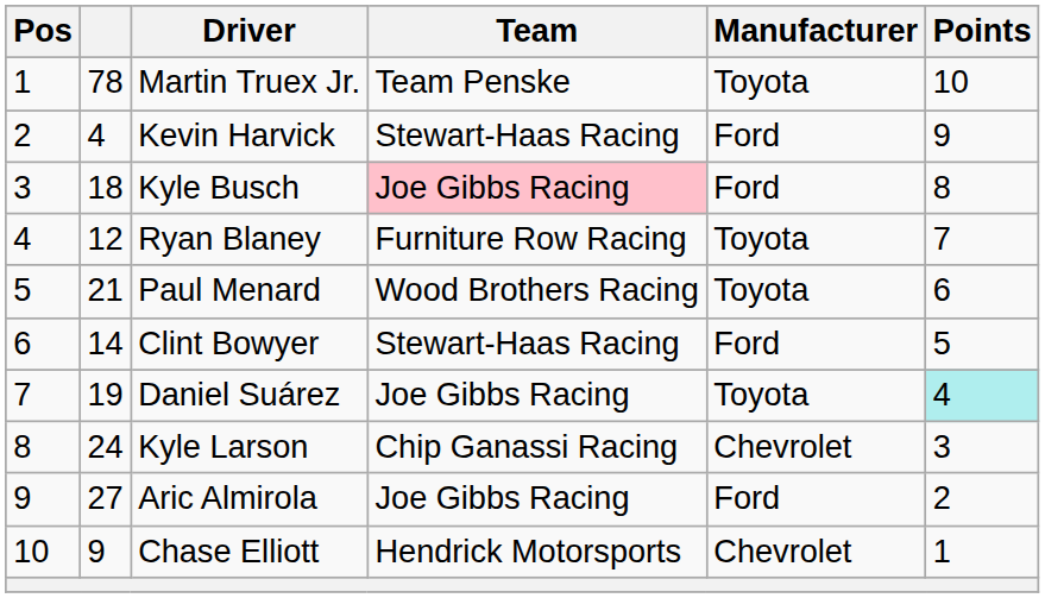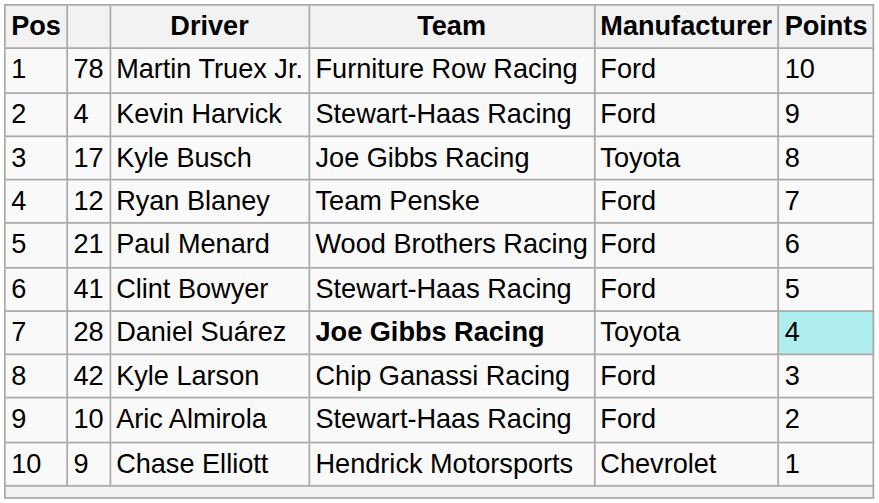Martin Truex Jr. | Team: Team Penske -> Furniture Row Racing
Martin Truex Jr. | Manufacturer: Toyota -> Ford
Kyle Busch | column 2: 18 -> 17
Kyle Busch | Team: pink background -> no background
Kyle Busch | Manufacturer: Ford -> Toyota
Ryan Blaney | Team: Furniture Row Racing -> Team Penske
Ryan Blaney | Manufacturer: Toyota -> Ford
Paul Menard | Manufacturer: Toyota -> Ford
Clint Bowyer | column 2: 14 -> 41
Daniel Suárez | column 2: 19 -> 28
Daniel Suárez | Team: normal -> bold
Kyle Larson | column 2: 24 -> 42
Kyle Larson | Manufacturer: Chevrolet -> Ford
Aric Almirola | column 2: 27 -> 10
Aric Almirola | Team: Joe Gibbs Racing -> Stewart-Haas Racing
